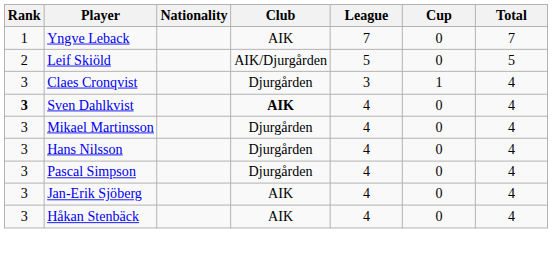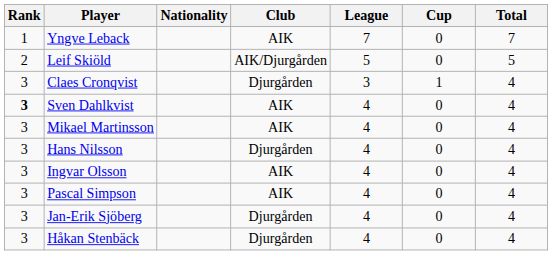Sven Dahlkvist | Club: bold -> normal
Mikael Martinsson | Club: Djurgården -> AIK
+ row: 3 | Ingvar Olsson | AIK | 4 | 0 | 4
Pascal Simpson | Club: Djurgården -> AIK
Jan-Erik Sjöberg | Club: AIK -> Djurgården
Håkan Stenbäck | Club: AIK -> Djurgården
